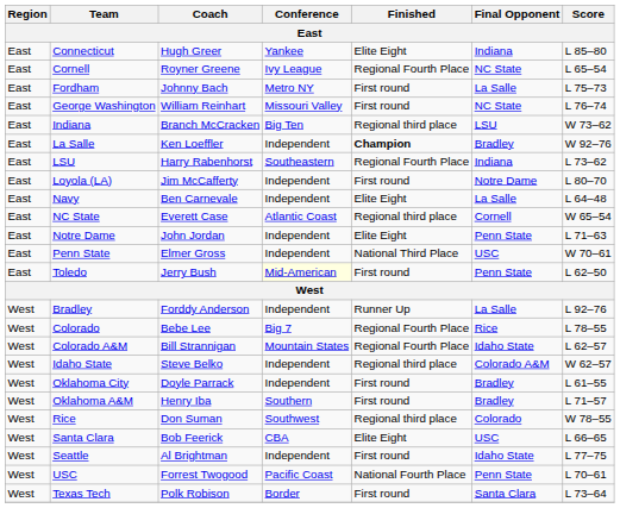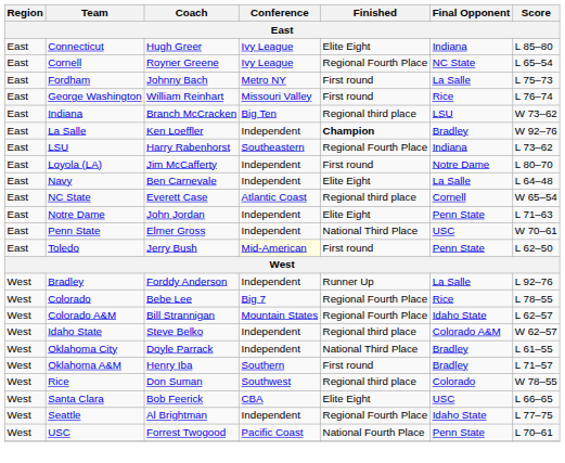Connecticut | Conference: Yankee -> Ivy League
George Washington | Final Opponent: NC State -> Rice
Oklahoma City | Finished: First round -> National Third Place
Seattle | Finished: First round -> Regional Fourth Place
- row: West | Texas Tech | Polk Robison | Border | First round | Santa Clara | L 73–64
